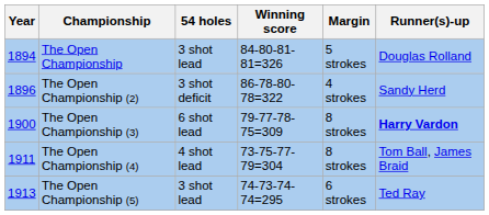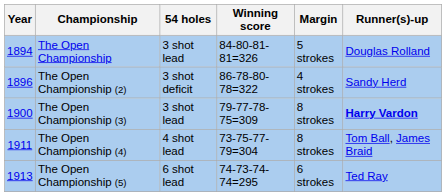The Open Championship (3) | 54 holes: 6 shot lead -> 3 shot lead
The Open Championship (5) | 54 holes: 3 shot lead -> 6 shot lead
